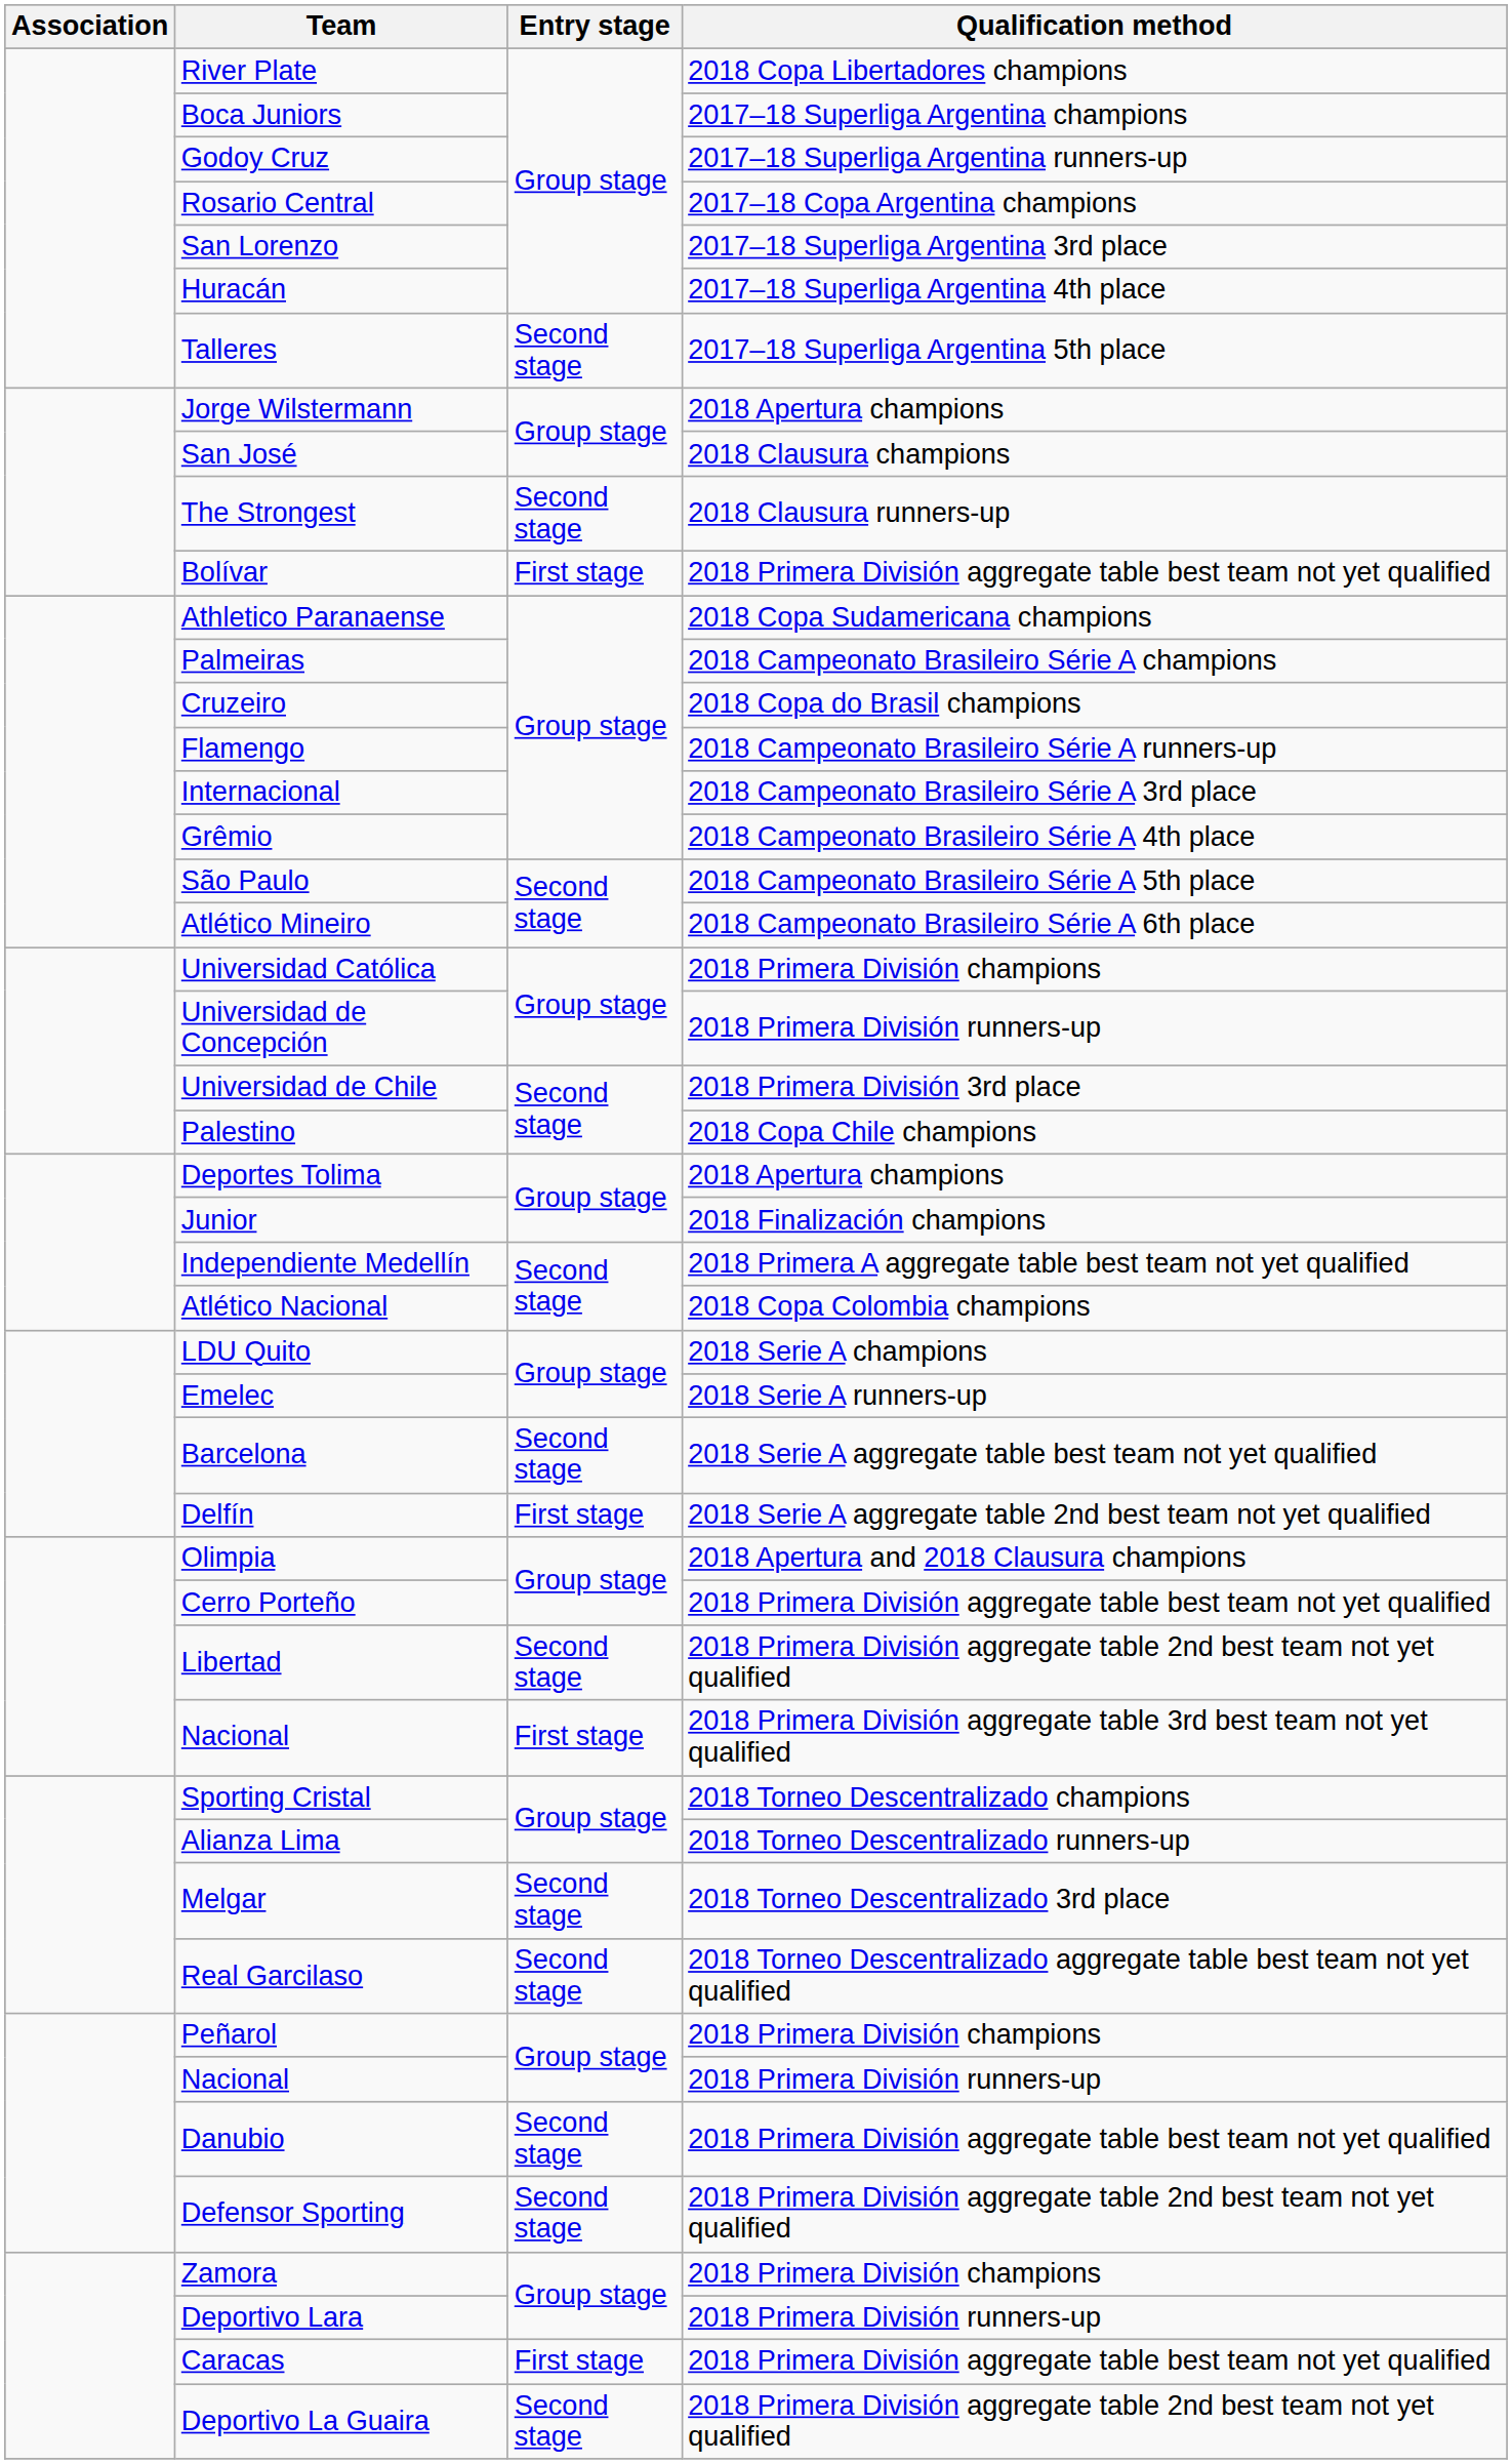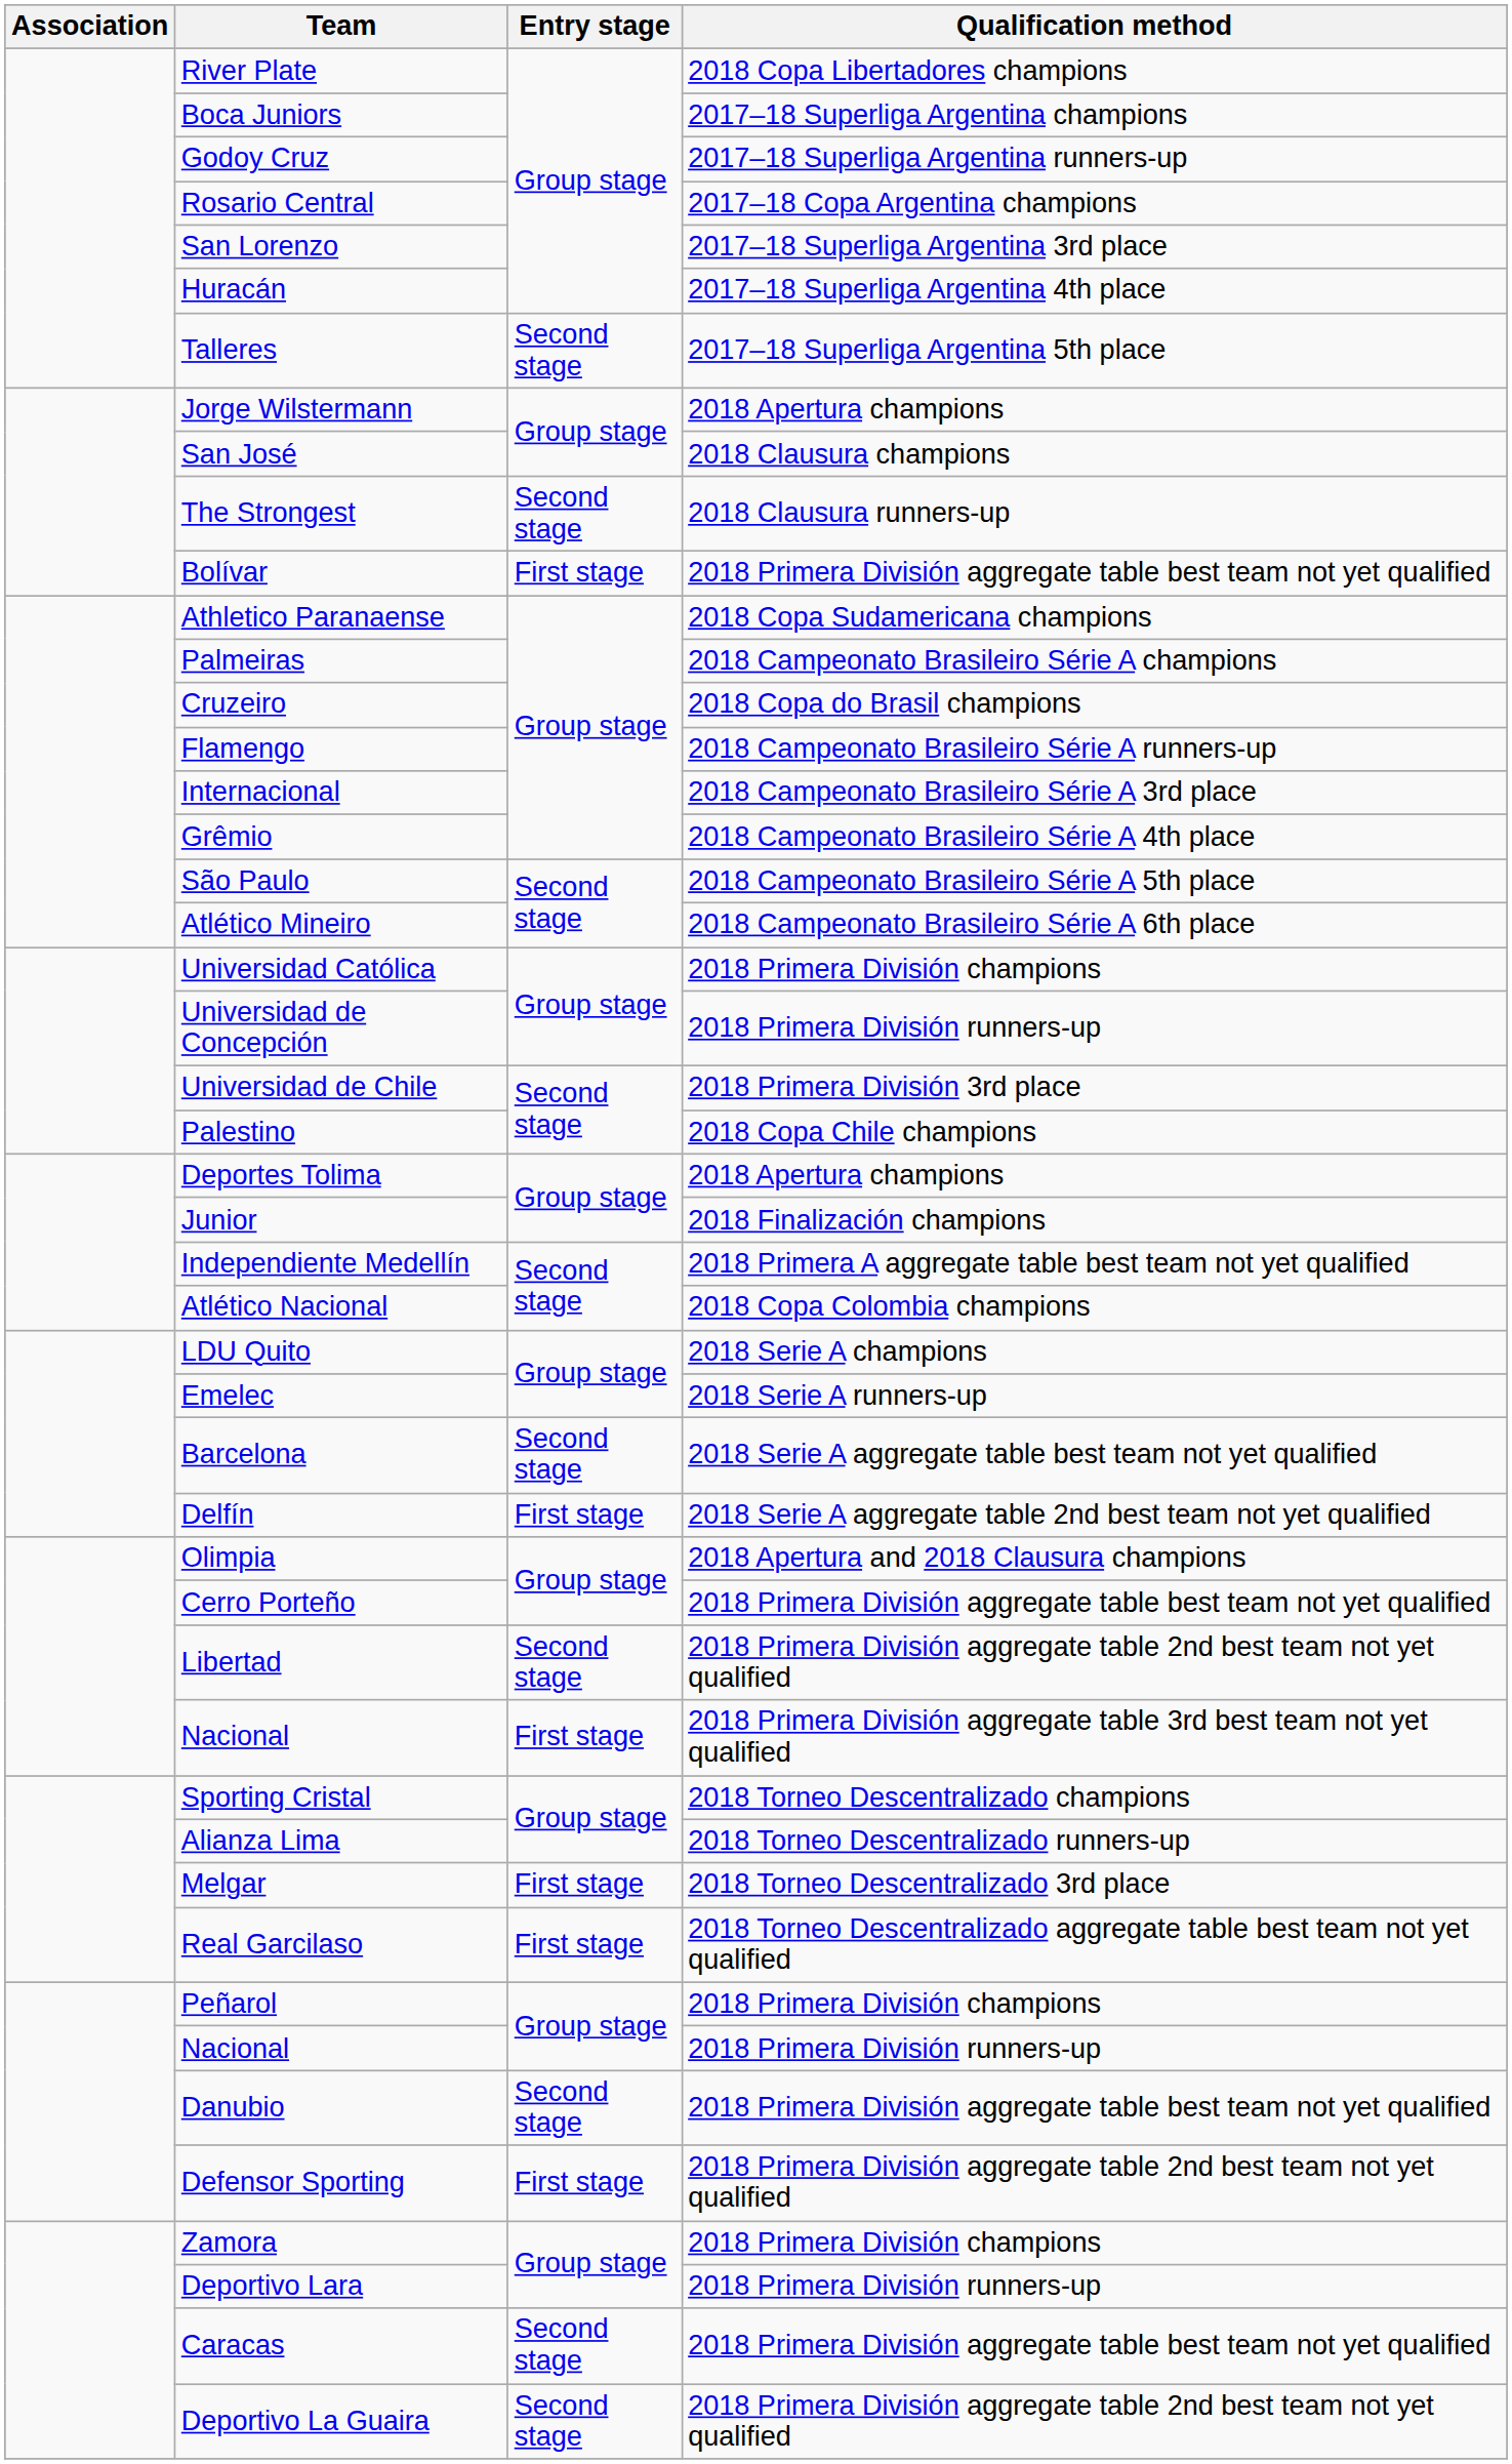Melgar | Entry stage: Second stage -> First stage
Real Garcilaso | Entry stage: Second stage -> First stage
Defensor Sporting | Entry stage: Second stage -> First stage
Caracas | Entry stage: First stage -> Second stage
